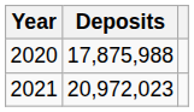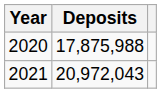2021 | Deposits: 20,972,023 -> 20,972,043
